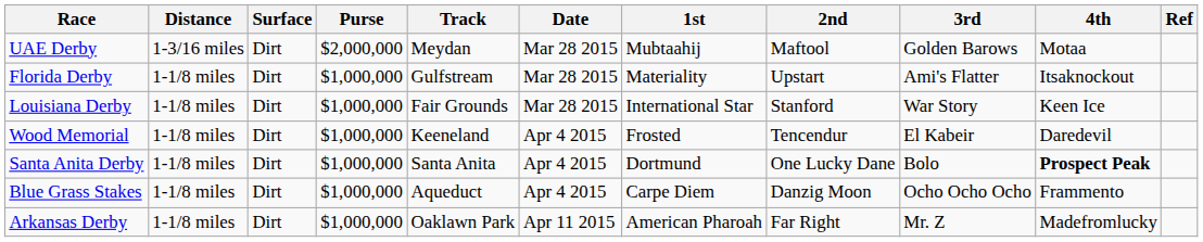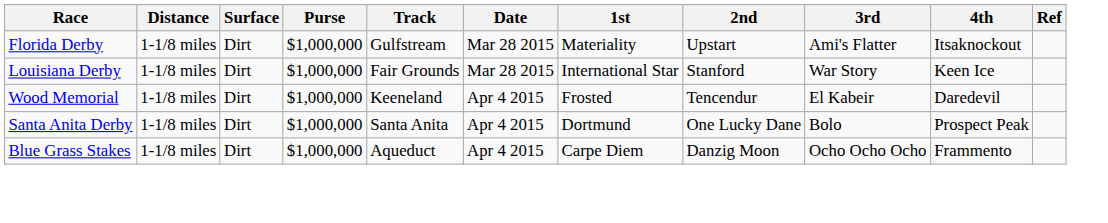- row: UAE Derby | 1-3/16 miles | Dirt | $2,000,000 | Meydan | Mar 28 2015 | Mubtaahij | Maftool | Golden Barows | Motaa
Santa Anita Derby | 4th: bold -> normal
- row: Arkansas Derby | 1-1/8 miles | Dirt | $1,000,000 | Oaklawn Park | Apr 11 2015 | American Pharoah | Far Right | Mr. Z | Madefromlucky
